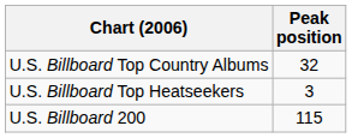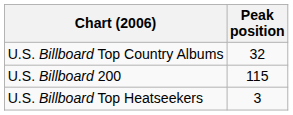rows swapped: U.S. Billboard 200 <-> U.S. Billboard Top Heatseekers
